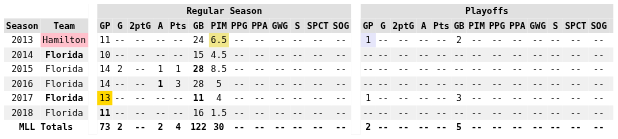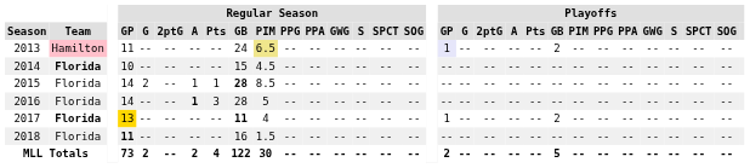2017 | Playoffs / GB: 3 -> 2
